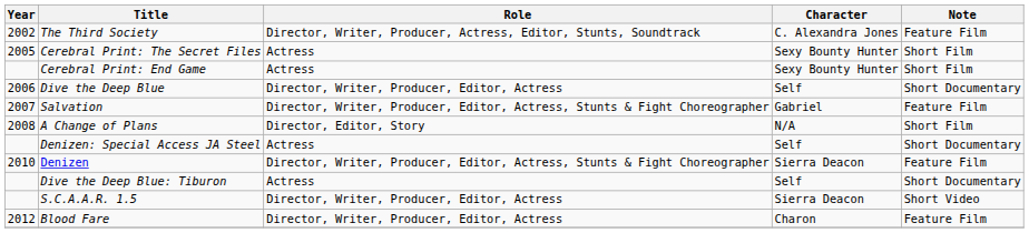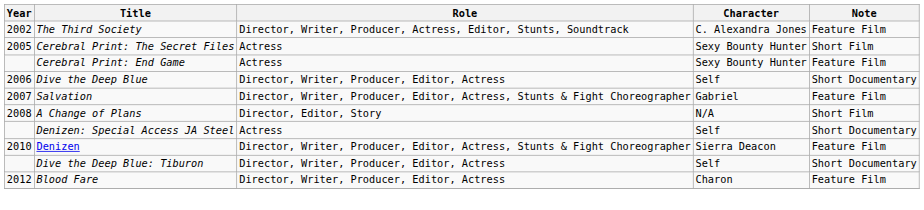Cerebral Print: End Game | Note: Short Film -> Feature Film
Dive the Deep Blue: Tiburon | Role: Actress -> Director, Writer, Producer, Editor, Actress
- row: S.C.A.A.R. 1.5 | Director, Writer, Producer, Editor, Actress | Sierra Deacon | Short Video
